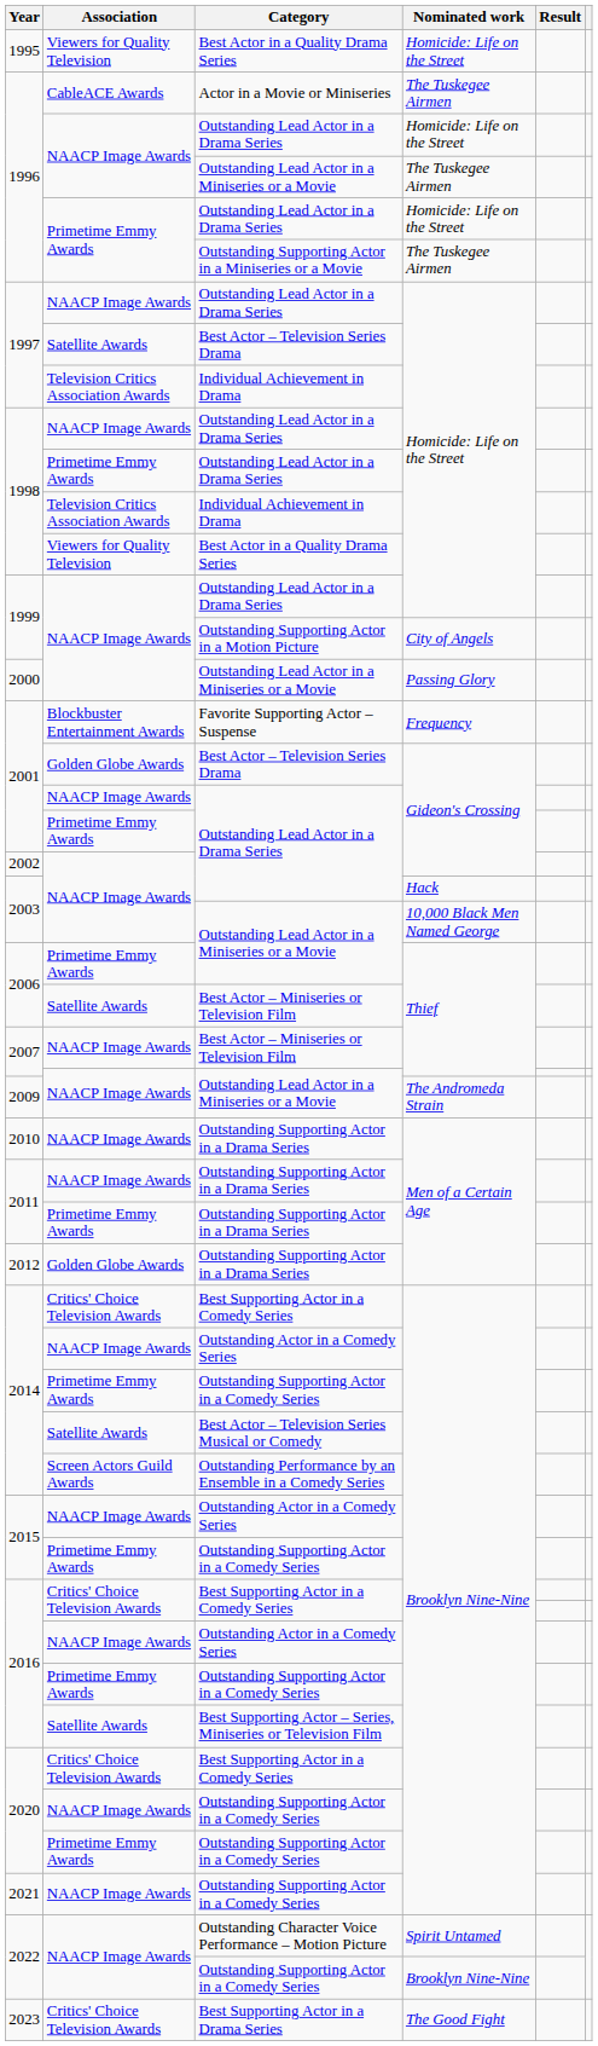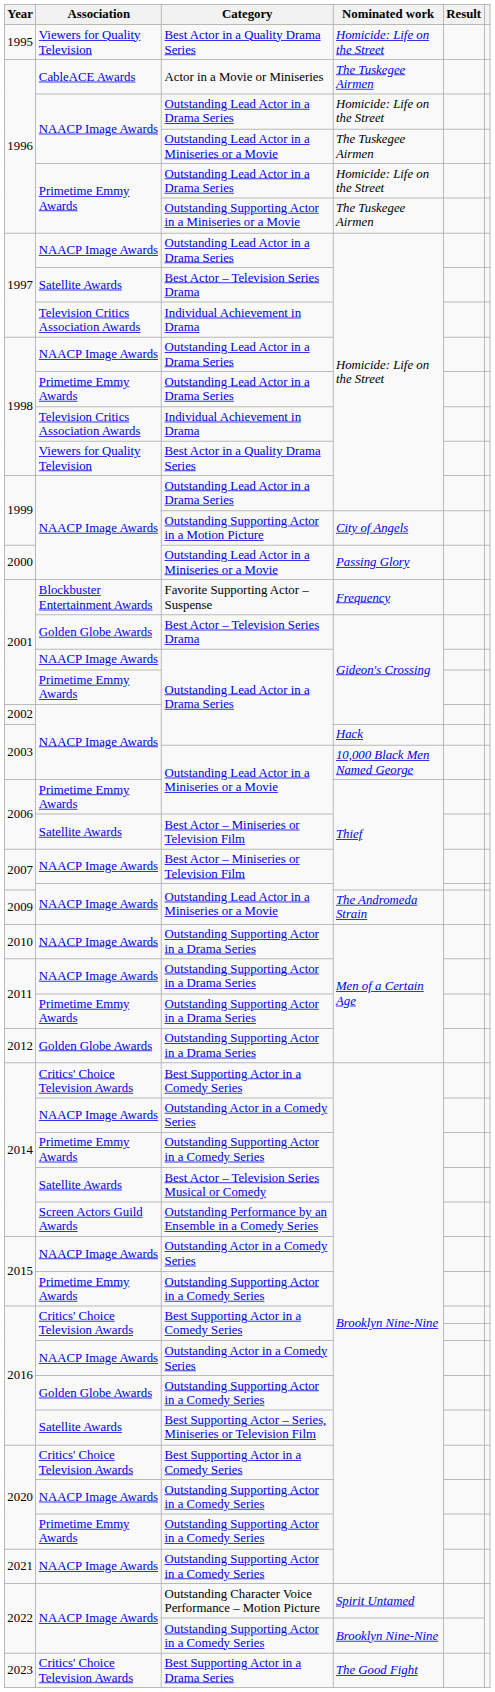2016 / Outstanding Supporting Actor in a Comedy Series | Association: Primetime Emmy Awards -> Golden Globe Awards
